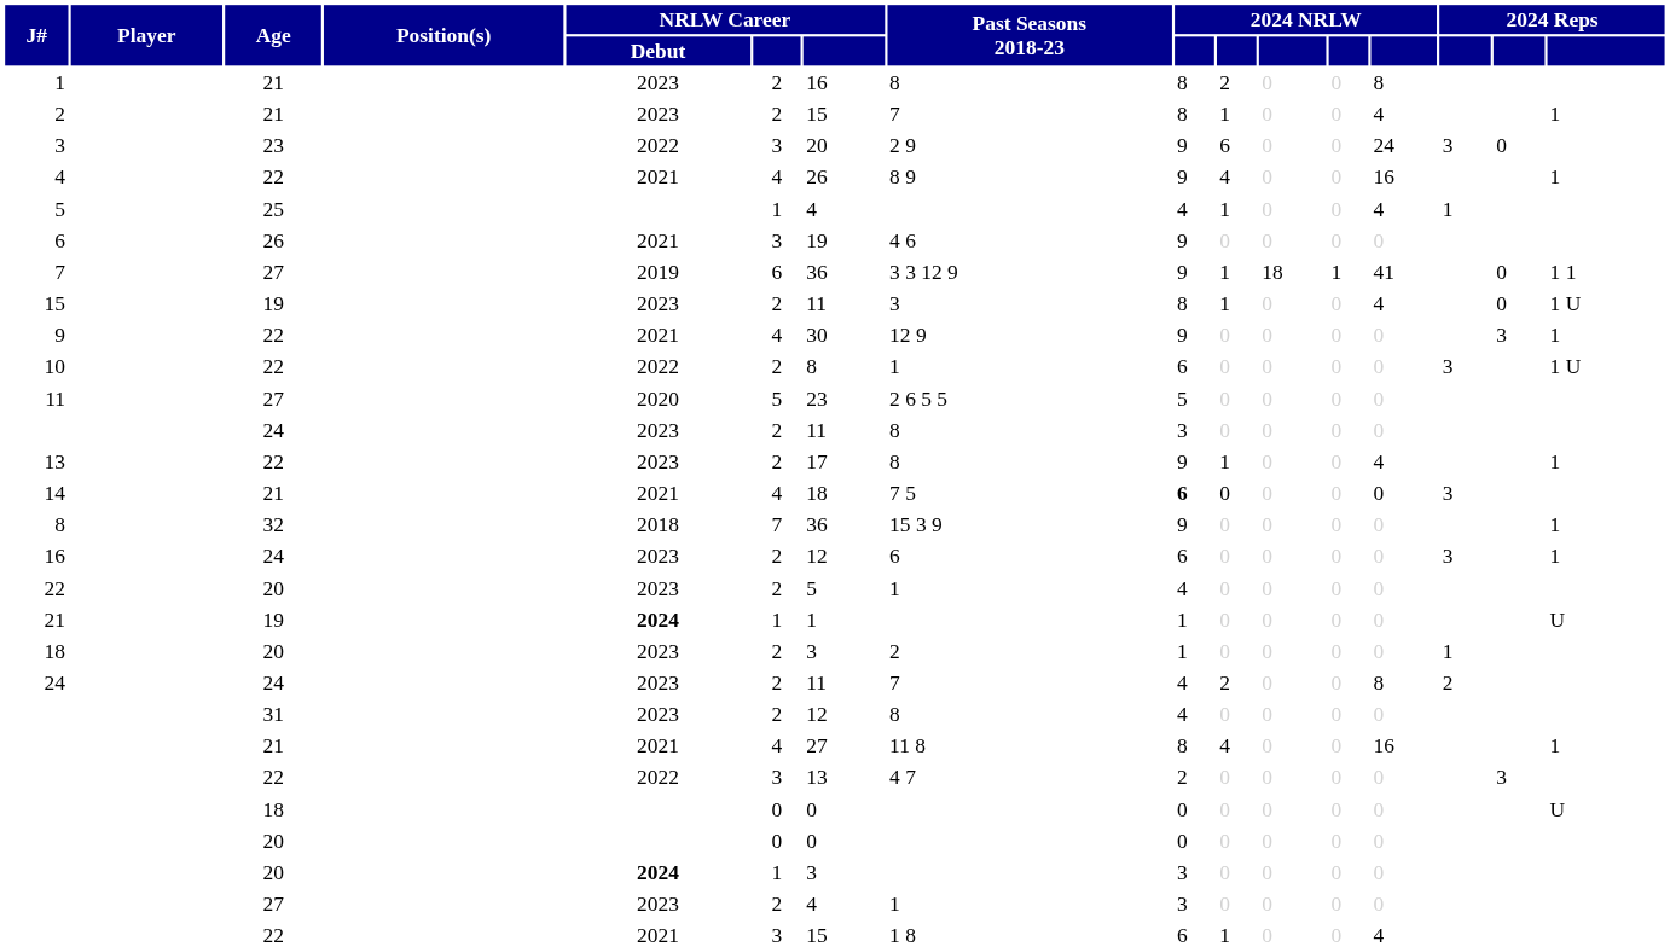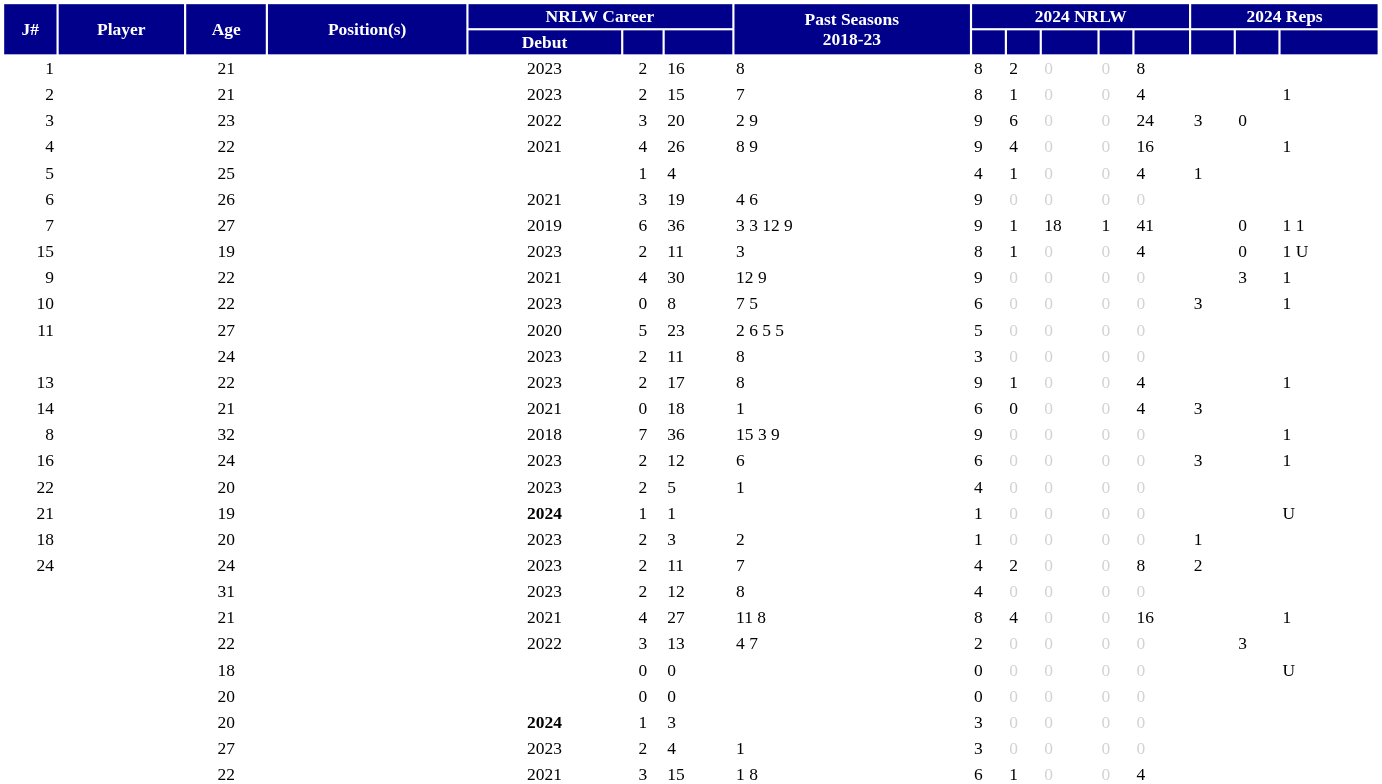10 | NRLW Career / Debut: 2022 -> 2023
10 | column 6: 2 -> 0
10 | Past Seasons 2018-23: 1 -> 7 5
10 | column 16: 1 U -> 1
14 | column 6: 4 -> 0
14 | Past Seasons 2018-23: 7 5 -> 1
14 | column 9: bold -> normal
14 | column 13: 0 -> 4
